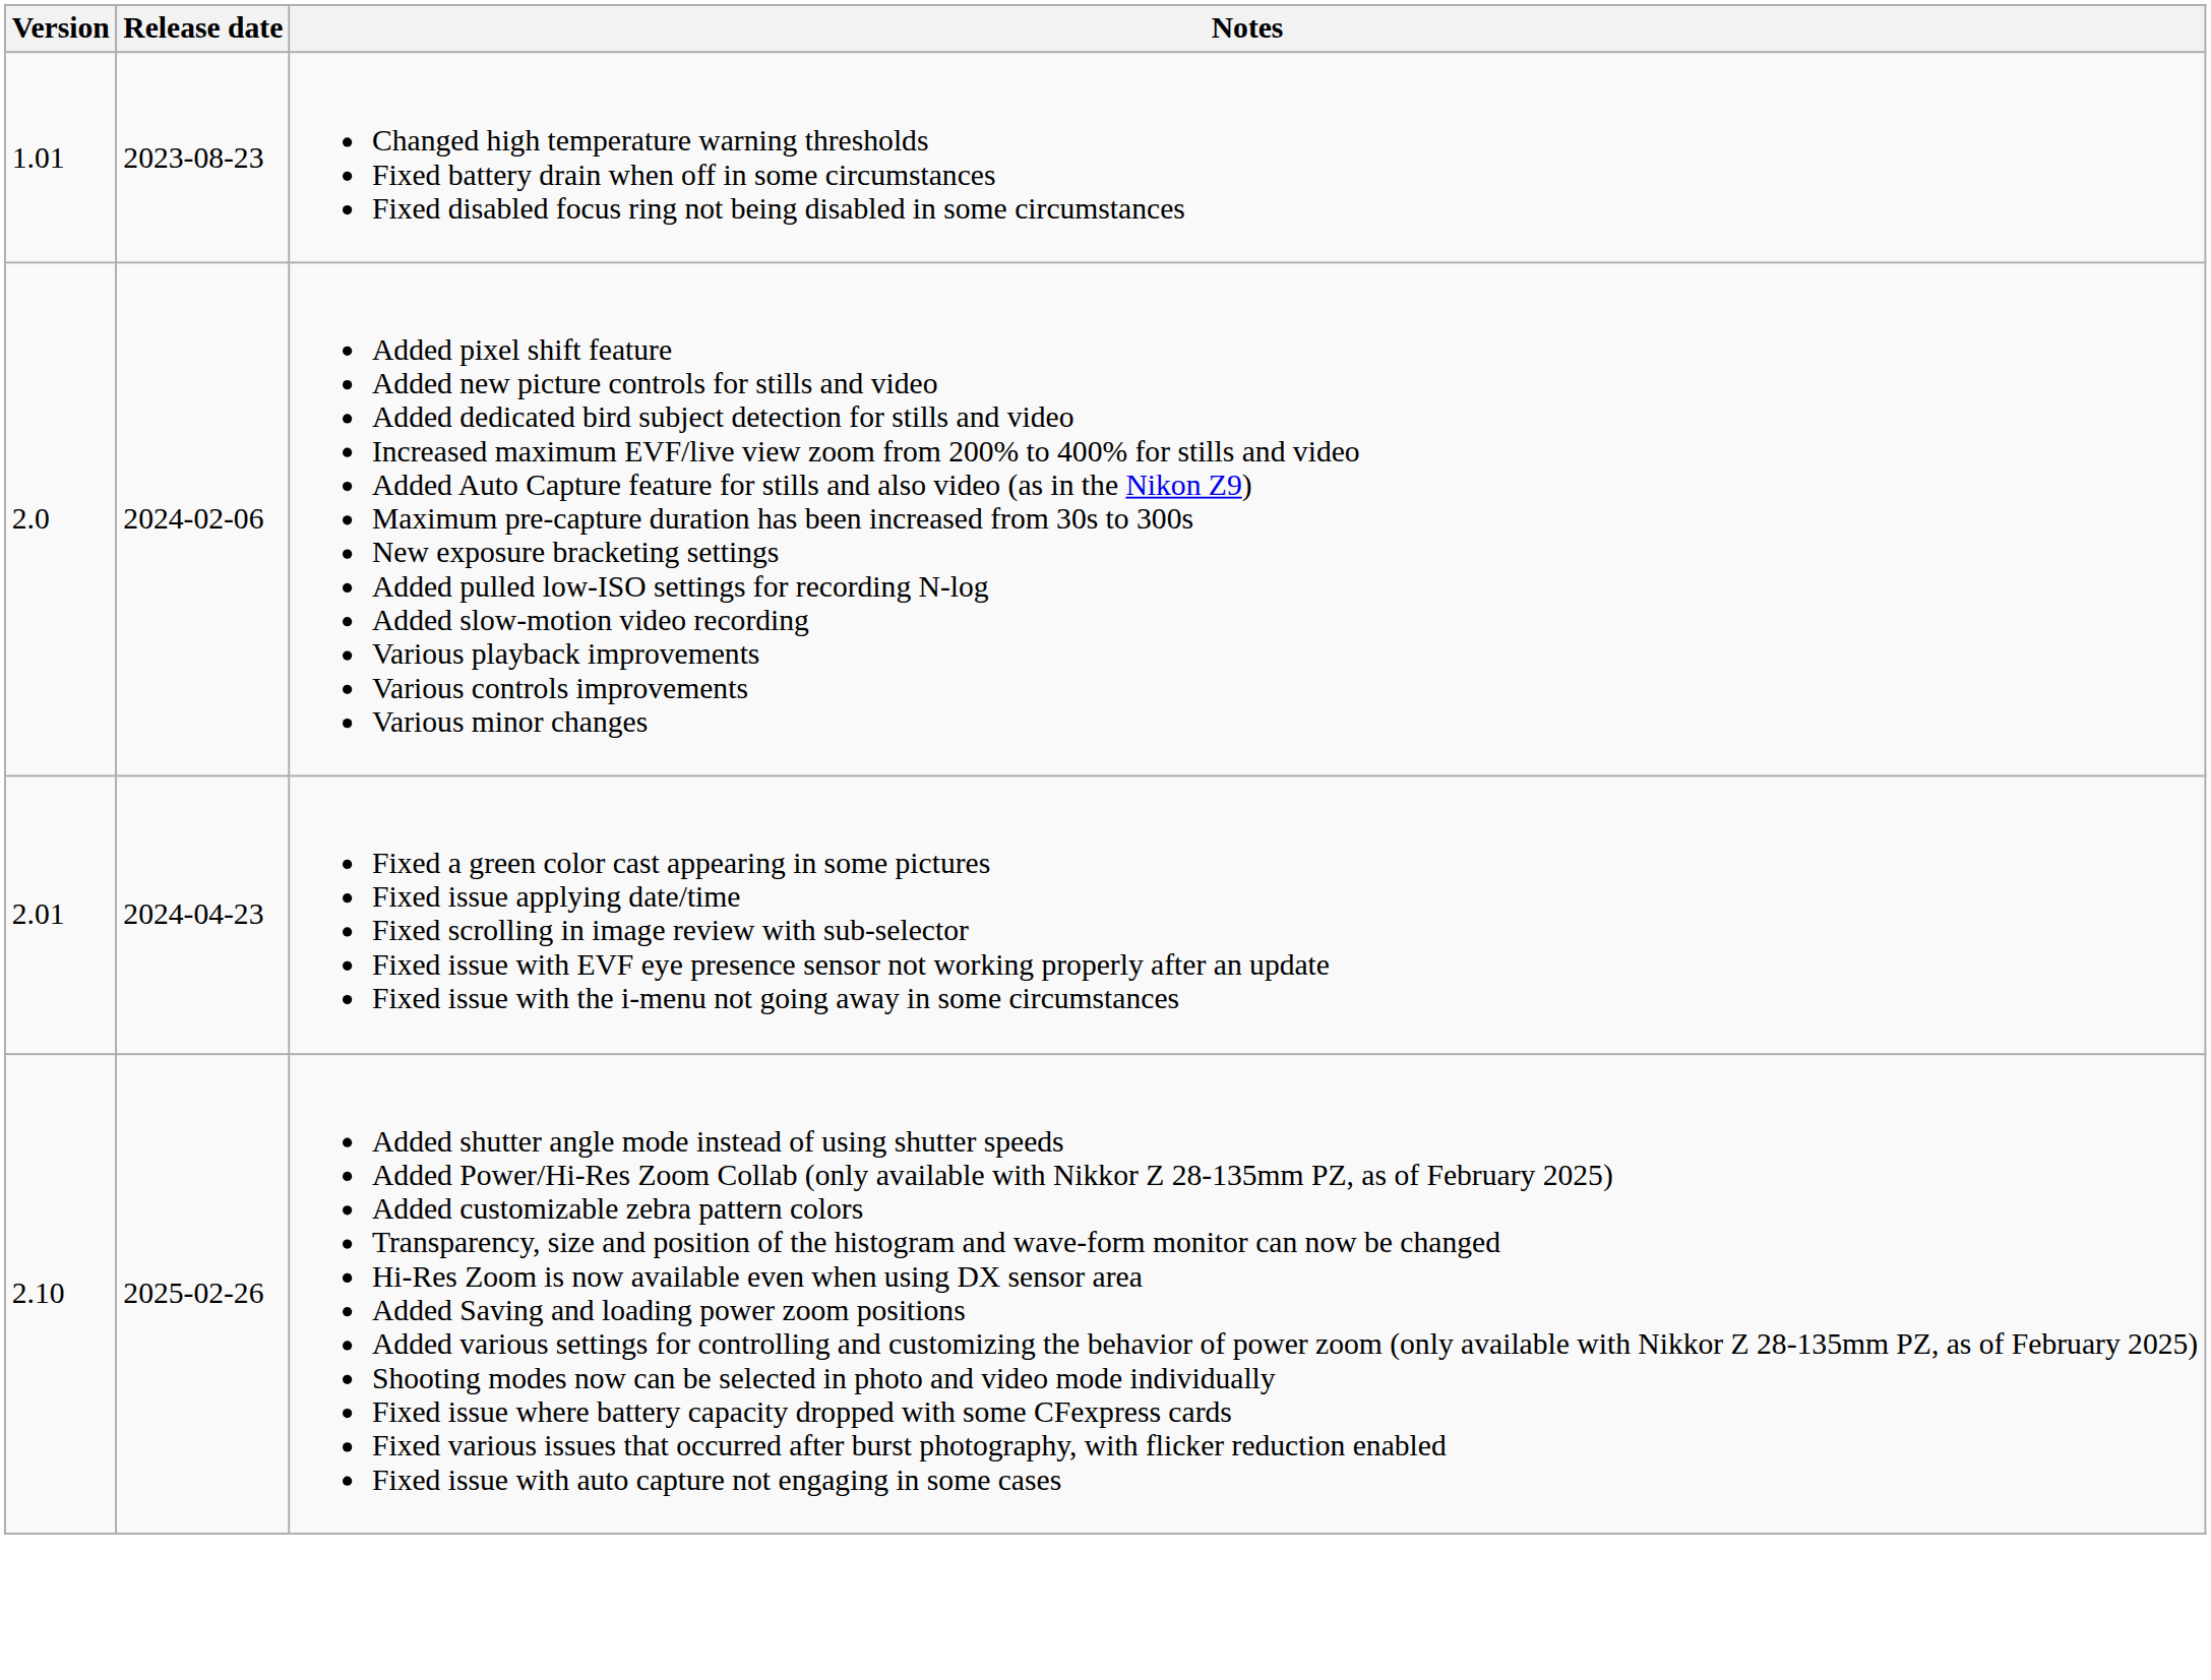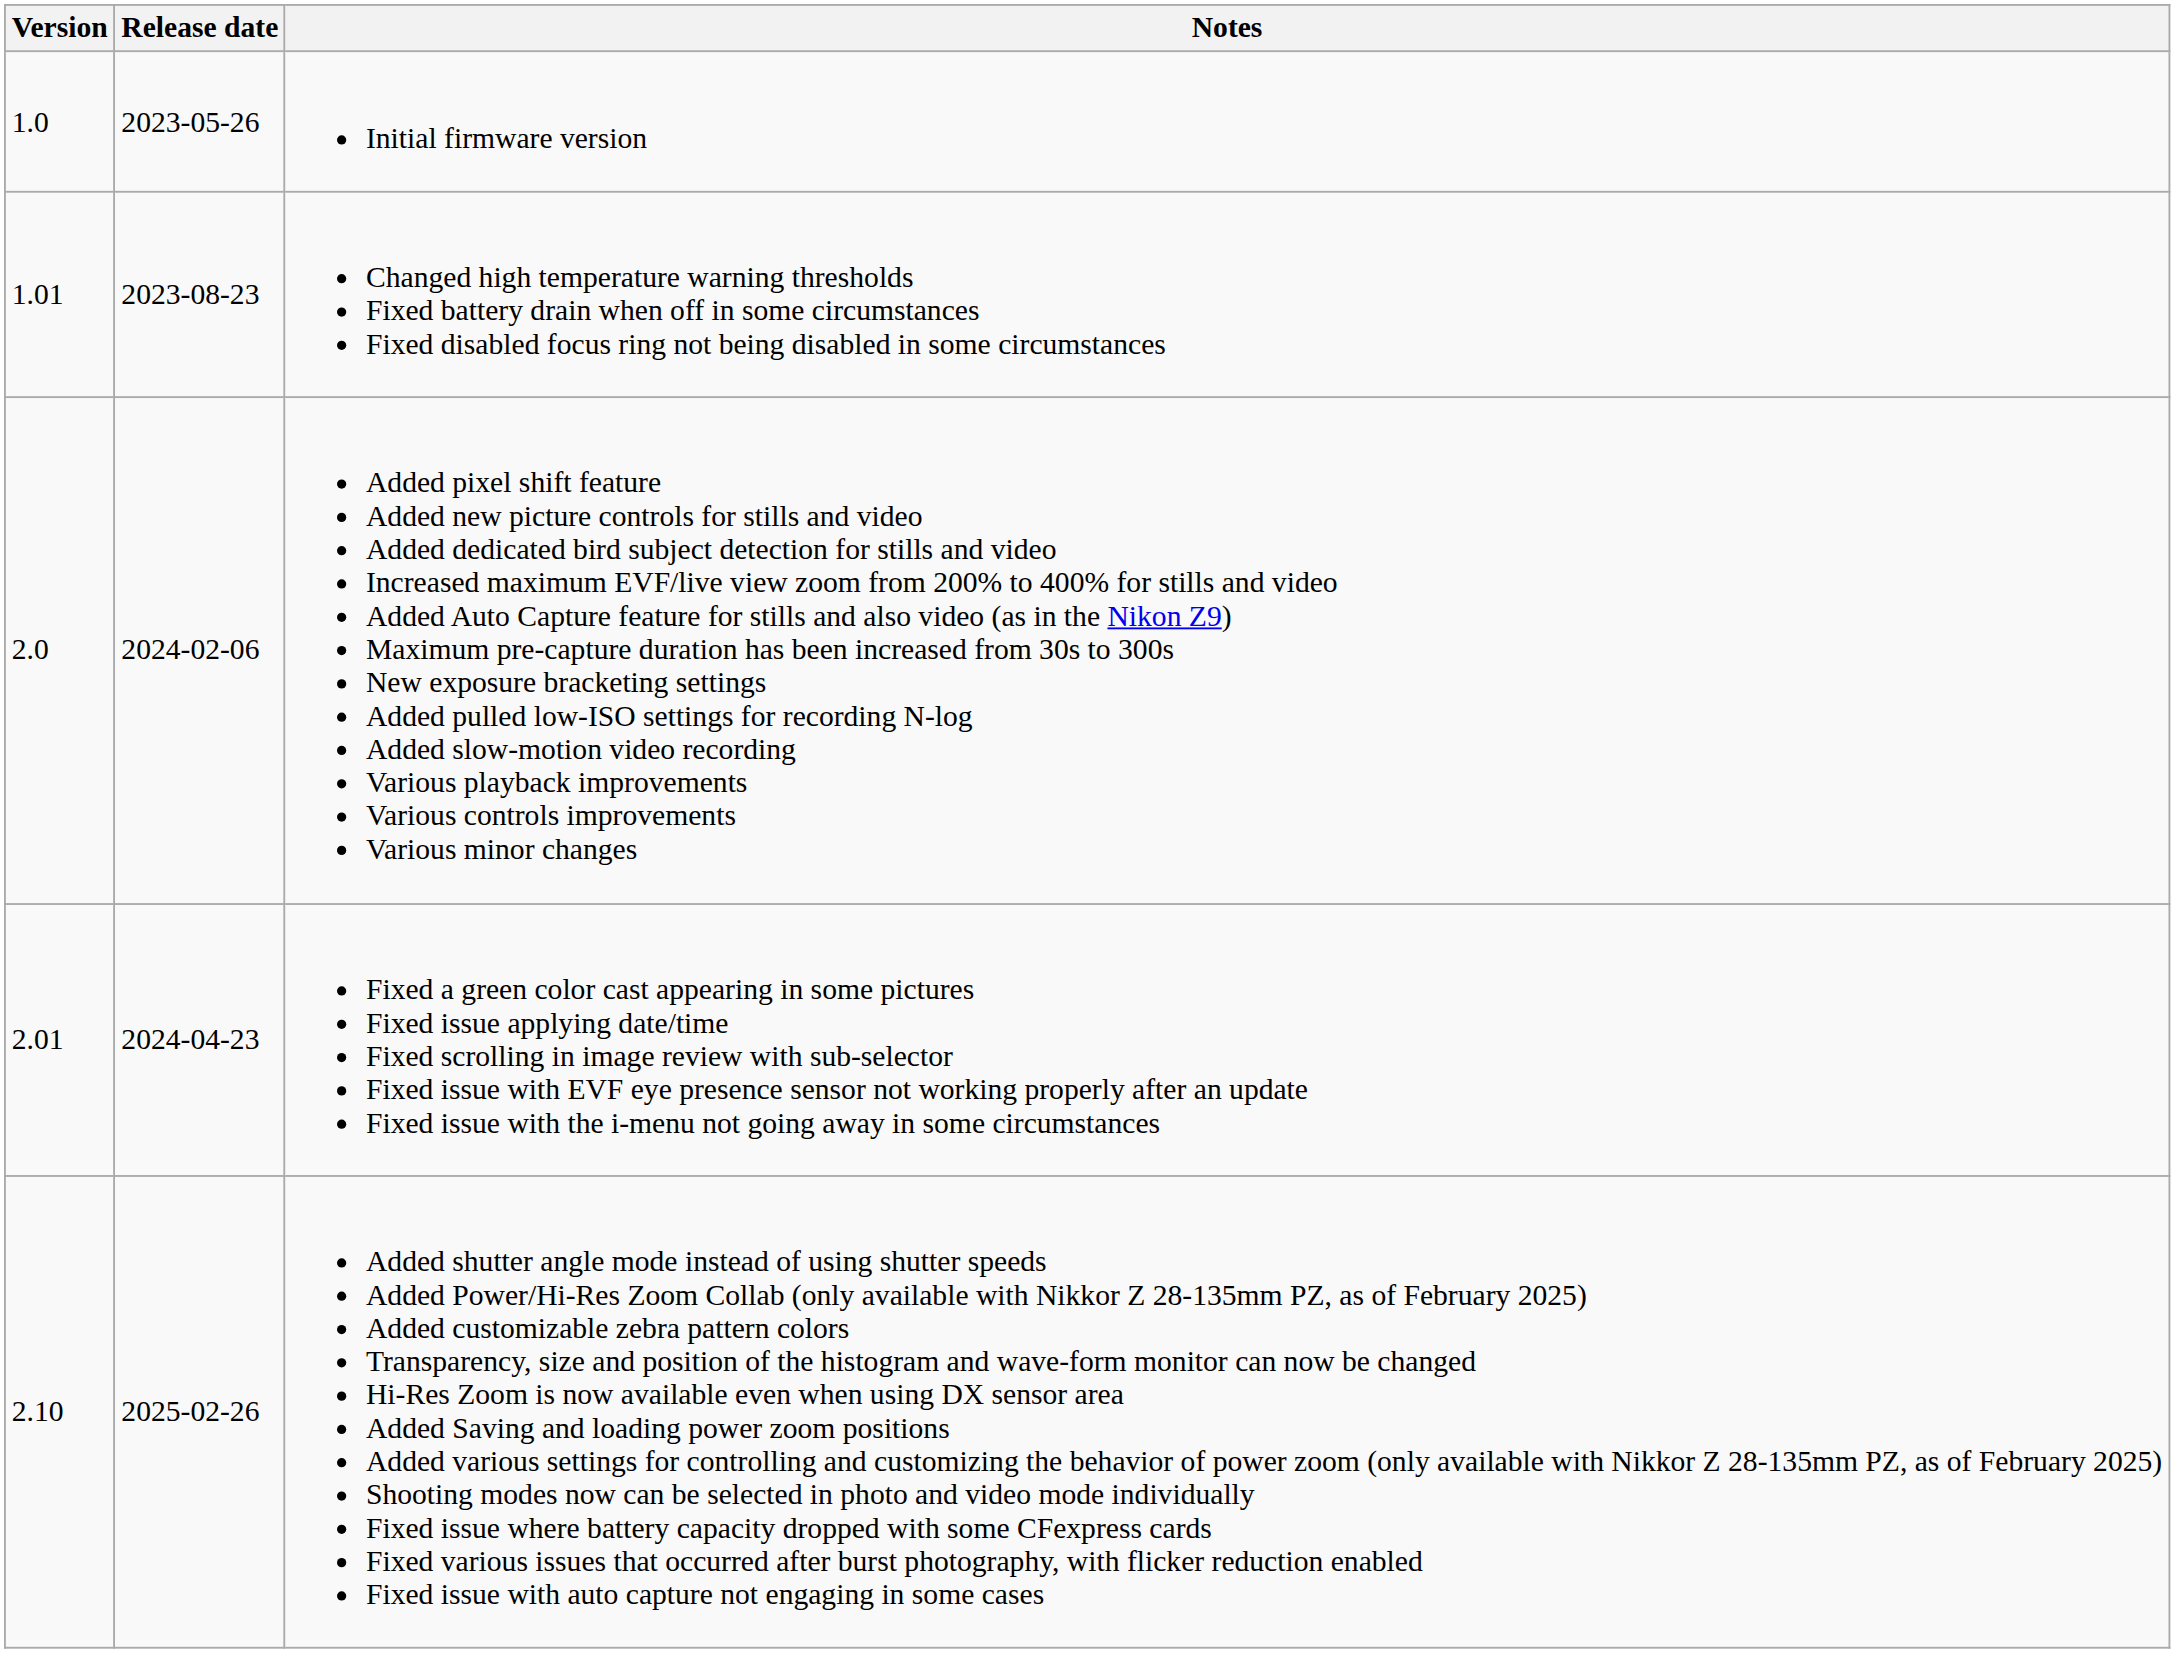+ row: 1.0 | 2023-05-26 | Initial firmware version
